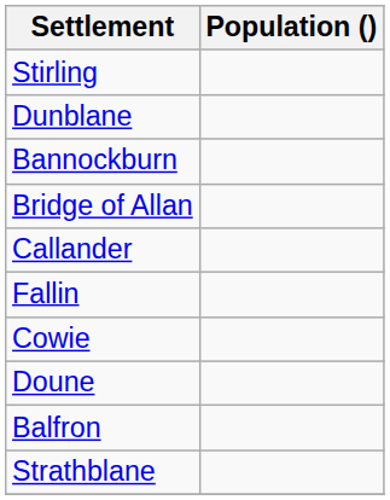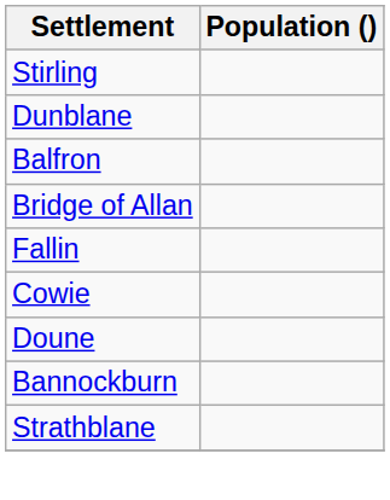rows swapped: Bannockburn <-> Balfron
- row: Callander
